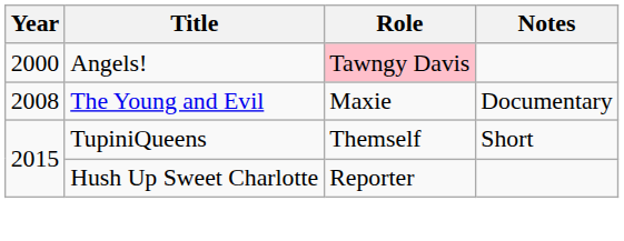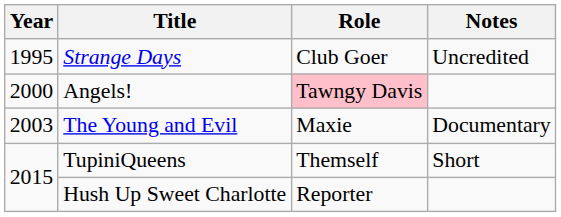+ row: 1995 | Strange Days | Club Goer | Uncredited
The Young and Evil | Year: 2008 -> 2003
